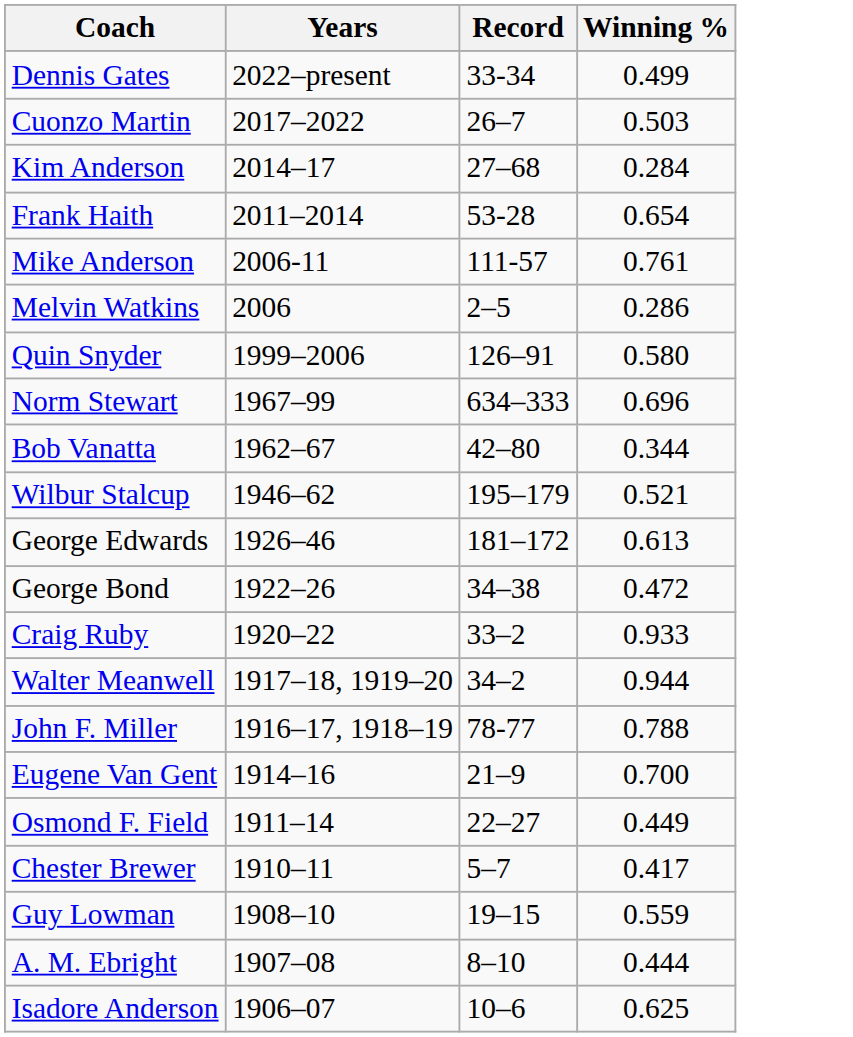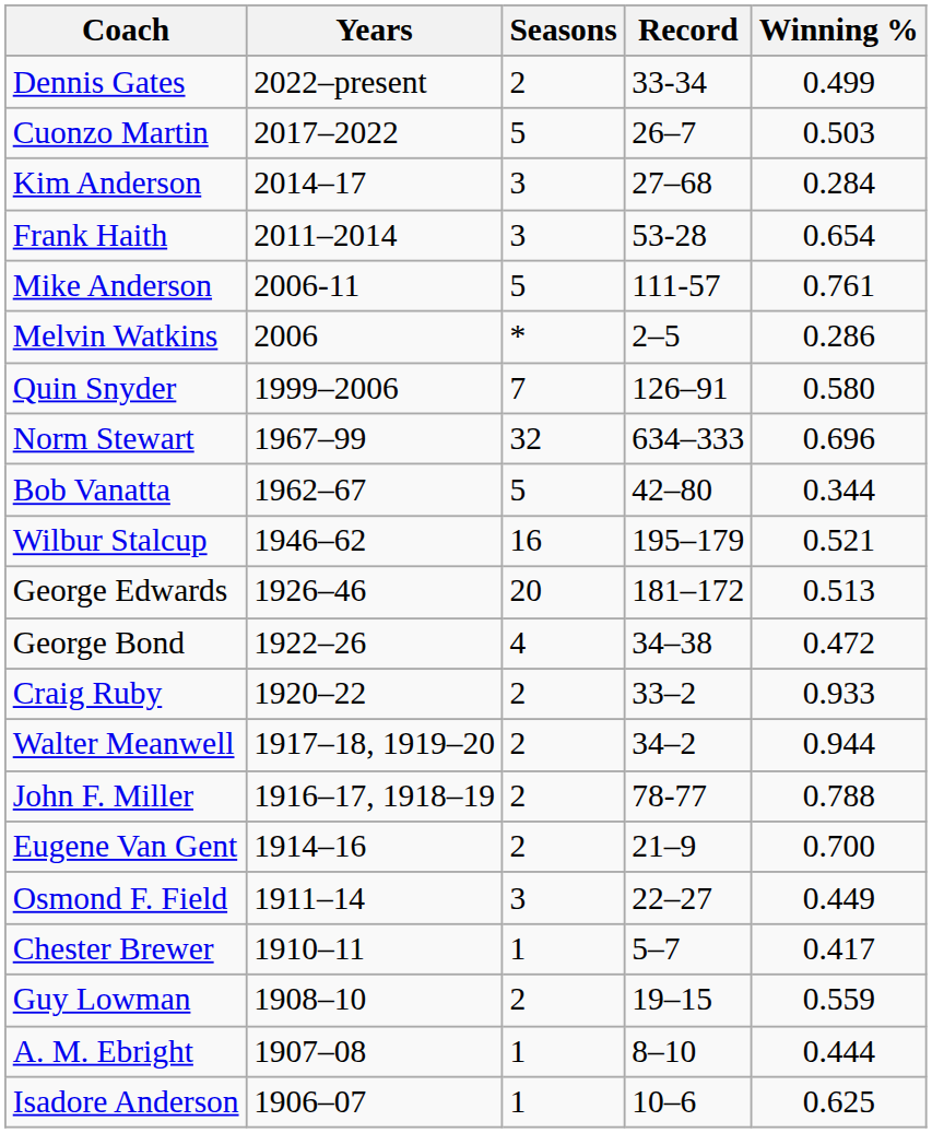+ column: Seasons | 2 | 5 | 3 | 3 | 5 | * | 7 | 32 | 5 | 16 | 20 | 4 | 2 | 2 | 2 | 2 | 3 | 1 | 2 | 1 | 1
George Edwards | Winning %: 0.613 -> 0.513
